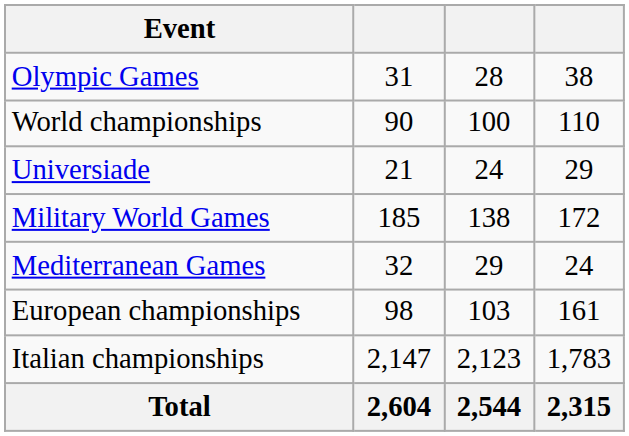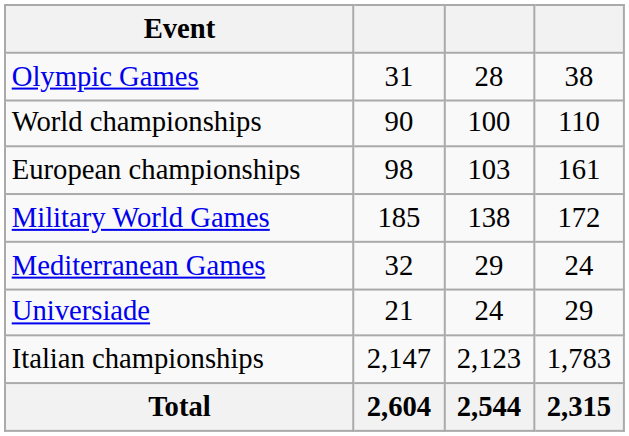rows swapped: European championships <-> Universiade
